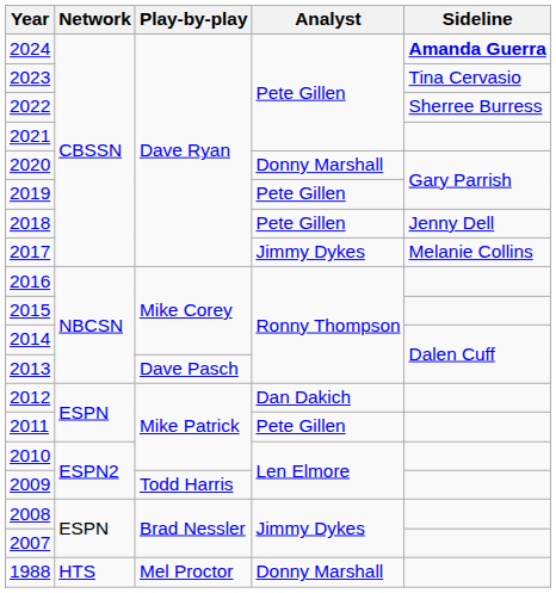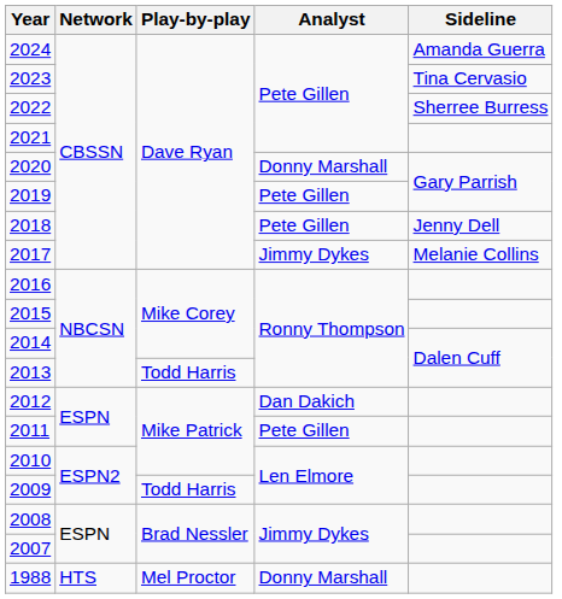2024 | Sideline: bold -> normal
2013 | Play-by-play: Dave Pasch -> Todd Harris
